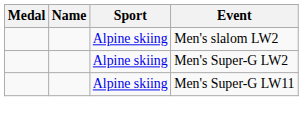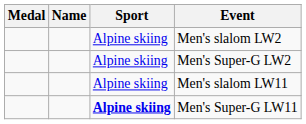+ row: Alpine skiing | Men's slalom LW11
Men's Super-G LW11 | Sport: normal -> bold
